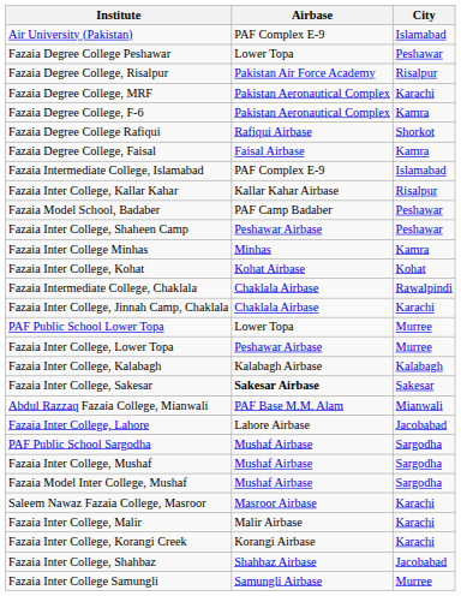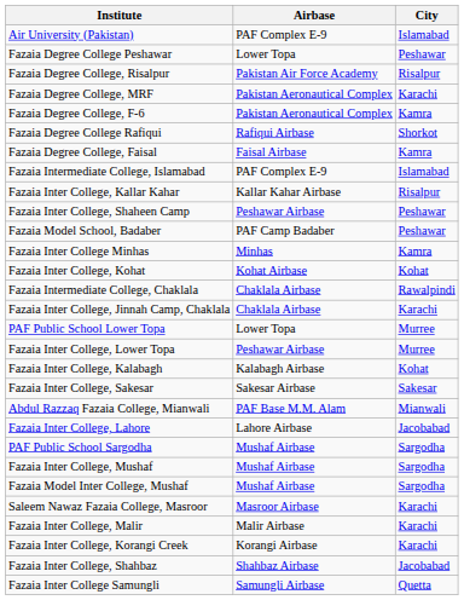rows swapped: Fazaia Inter College, Shaheen Camp <-> Fazaia Model School, Badaber
Fazaia Inter College, Kalabagh | City: Kalabagh -> Kohat
Fazaia Inter College, Sakesar | Airbase: bold -> normal
Fazaia Inter College Samungli | City: Murree -> Quetta
